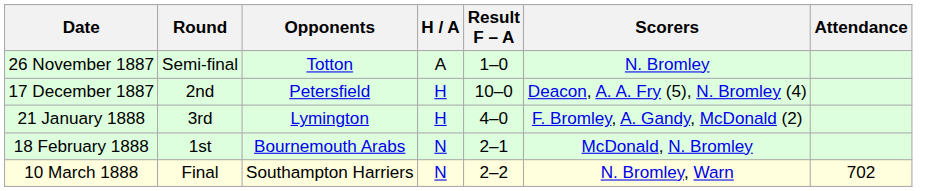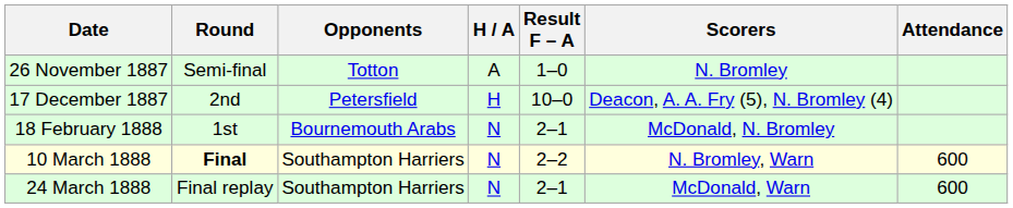- row: 21 January 1888 | 3rd | Lymington | H | 4–0 | F. Bromley, A. Gandy, McDonald (2)
10 March 1888 | Round: normal -> bold
10 March 1888 | Attendance: 702 -> 600
+ row: 24 March 1888 | Final replay | Southampton Harriers | N | 2–1 | McDonald, Warn | 600
